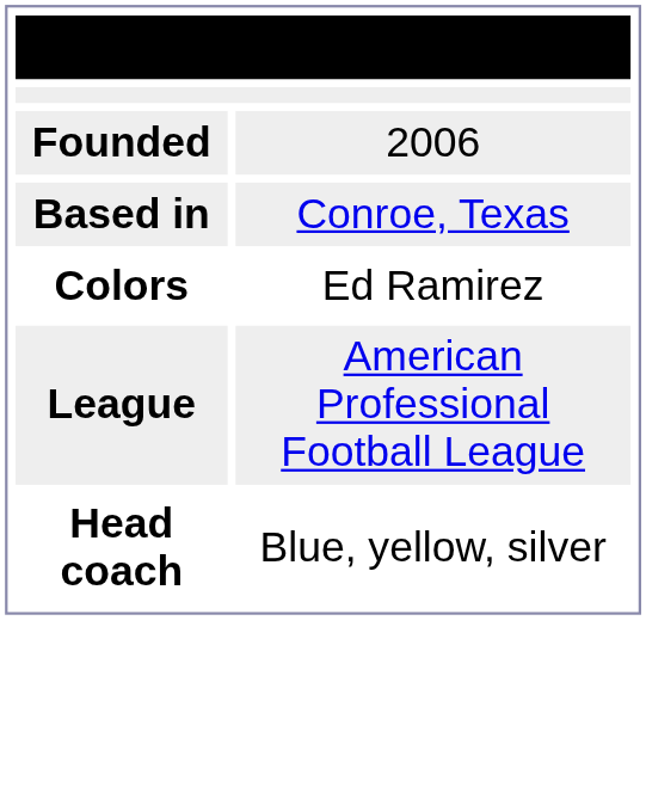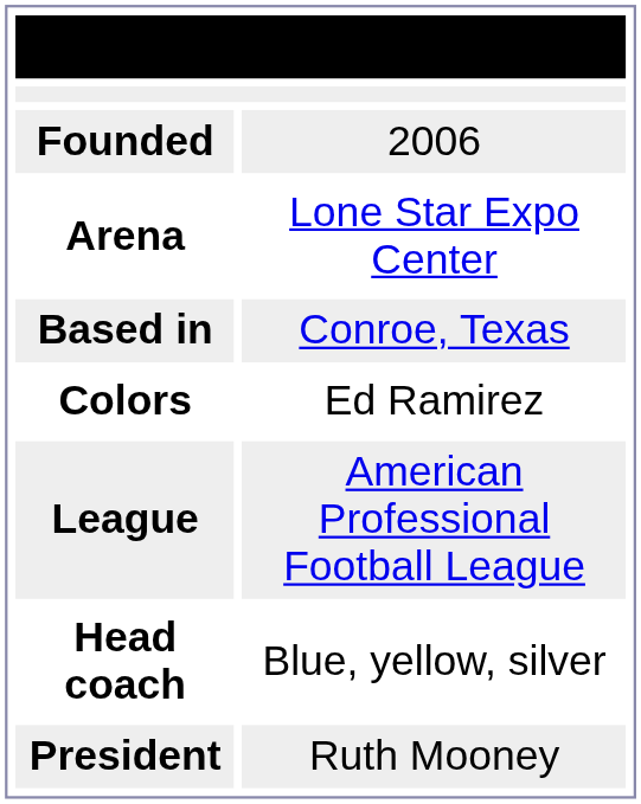+ row: Arena | Lone Star Expo Center
+ row: President | Ruth Mooney
